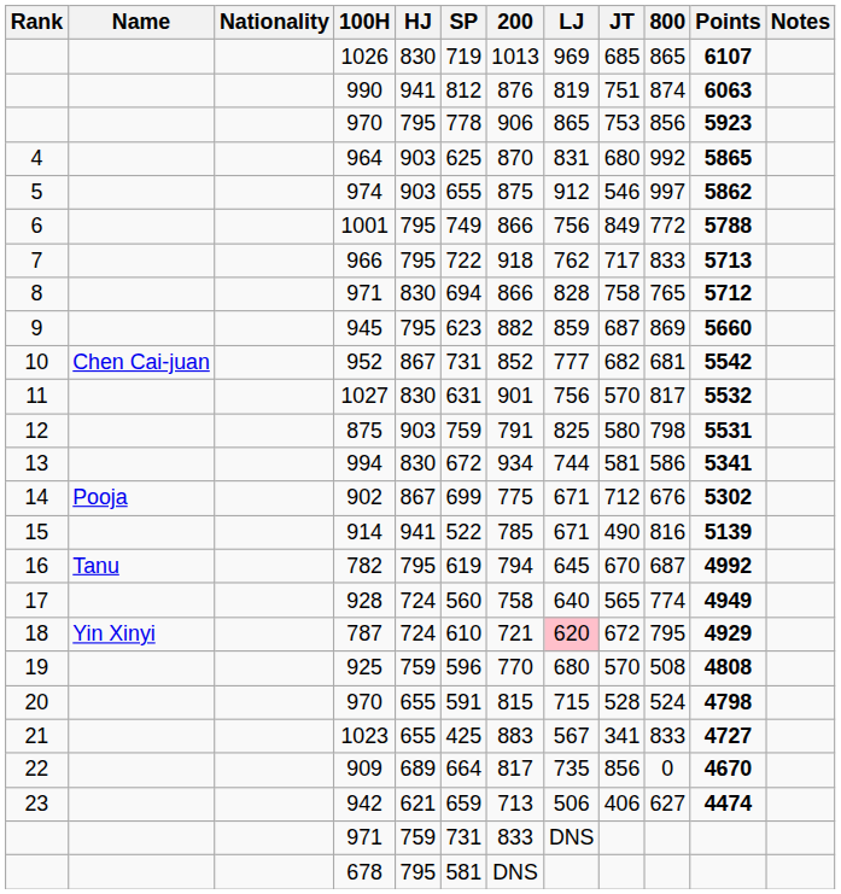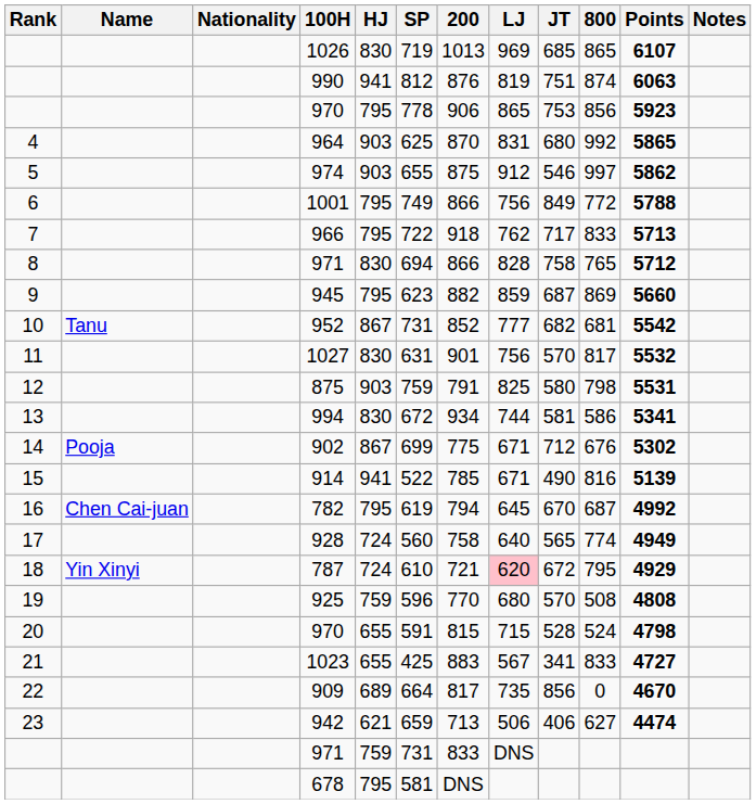952 | Name: Chen Cai-juan -> Tanu
782 | Name: Tanu -> Chen Cai-juan
